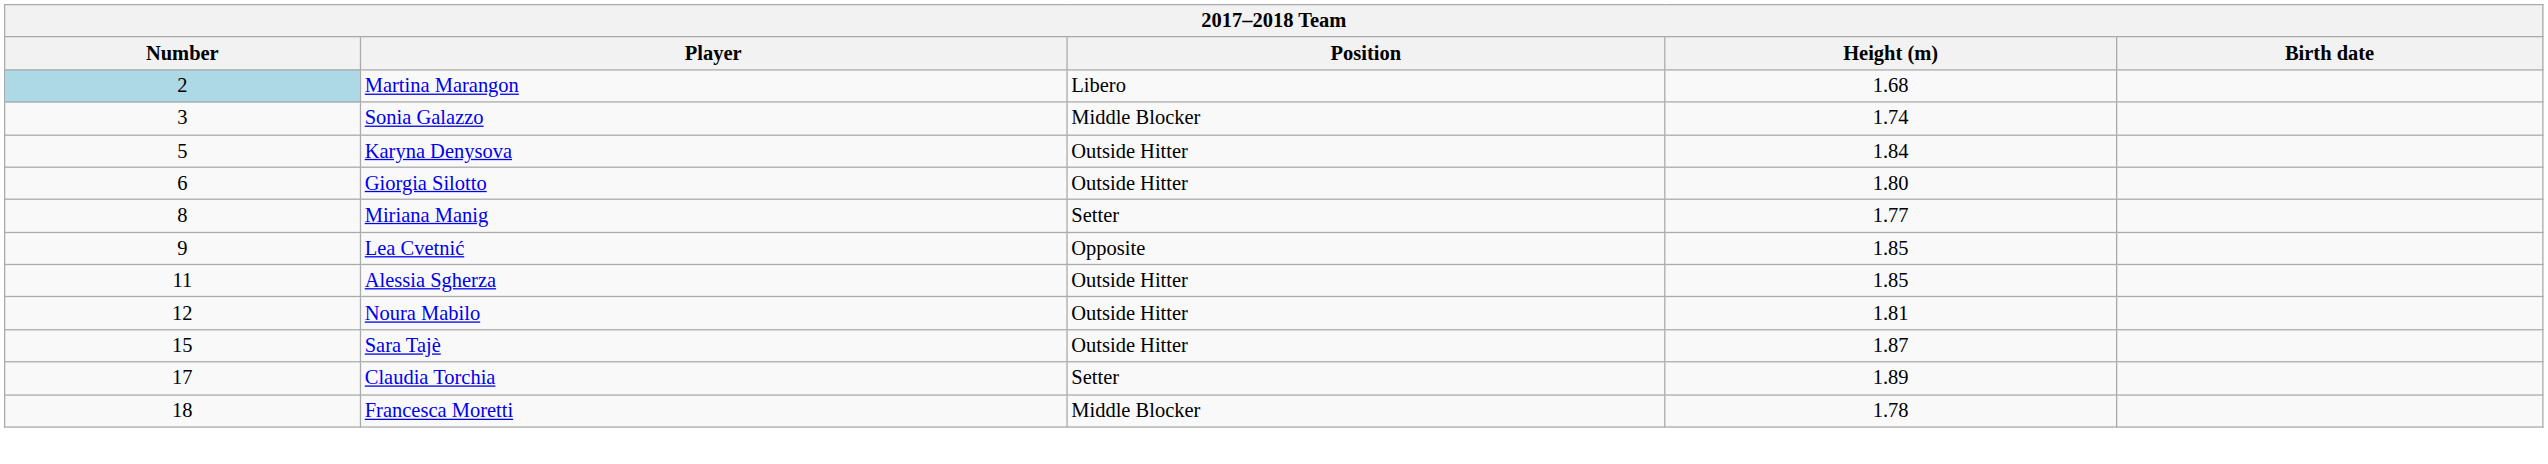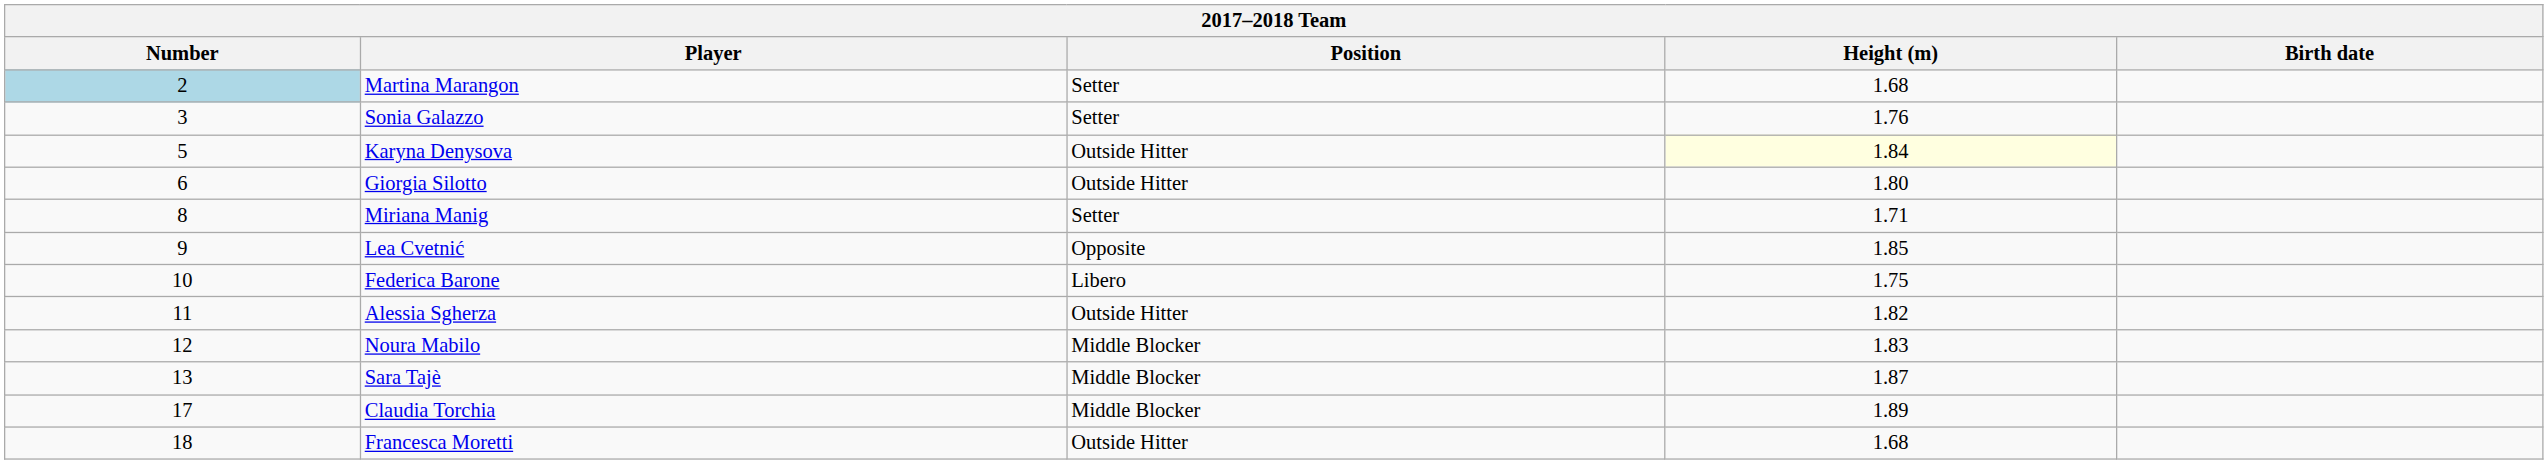Martina Marangon | Position: Libero -> Setter
Sonia Galazzo | Position: Middle Blocker -> Setter
Sonia Galazzo | Height (m): 1.74 -> 1.76
Karyna Denysova | Height (m): no background -> lightyellow background
Miriana Manig | Height (m): 1.77 -> 1.71
+ row: 10 | Federica Barone | Libero | 1.75
Alessia Sgherza | Height (m): 1.85 -> 1.82
Noura Mabilo | Position: Outside Hitter -> Middle Blocker
Noura Mabilo | Height (m): 1.81 -> 1.83
Sara Tajè | Number: 15 -> 13
Sara Tajè | Position: Outside Hitter -> Middle Blocker
Claudia Torchia | Position: Setter -> Middle Blocker
Francesca Moretti | Position: Middle Blocker -> Outside Hitter
Francesca Moretti | Height (m): 1.78 -> 1.68
